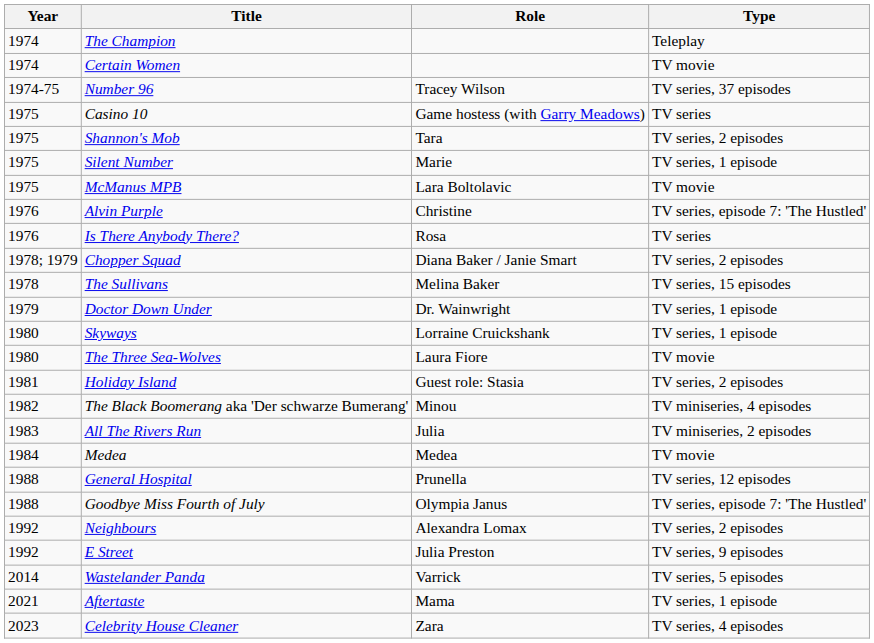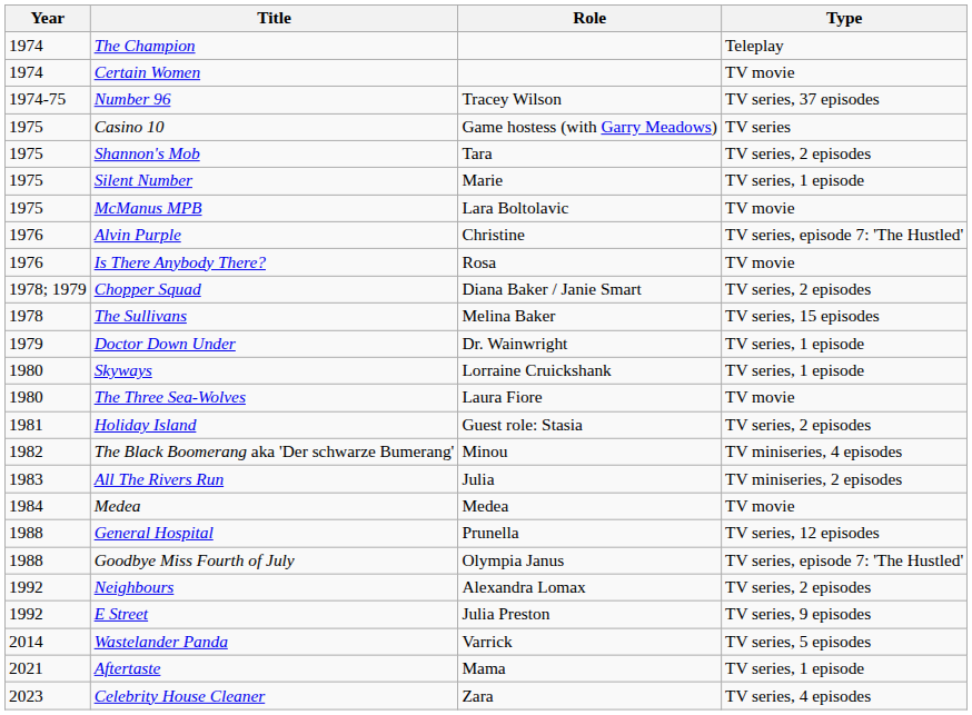Is There Anybody There? | Type: TV series -> TV movie
